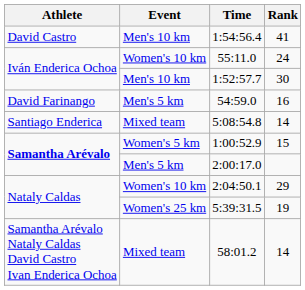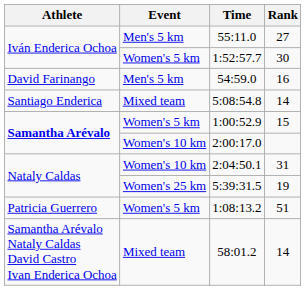- row: David Castro | Men's 10 km | 1:54:56.4 | 41
55:11.0 | Event: Women's 10 km -> Men's 5 km
55:11.0 | Rank: 24 -> 27
1:52:57.7 | Event: Men's 10 km -> Women's 5 km
2:00:17.0 | Event: Men's 5 km -> Women's 10 km
2:04:50.1 | Rank: 29 -> 31
+ row: Patricia Guerrero | Women's 5 km | 1:08:13.2 | 51
